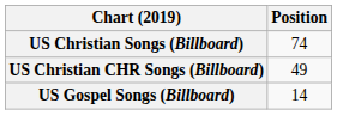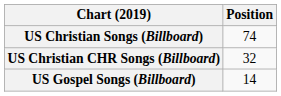US Christian CHR Songs (Billboard) | Position: 49 -> 32
